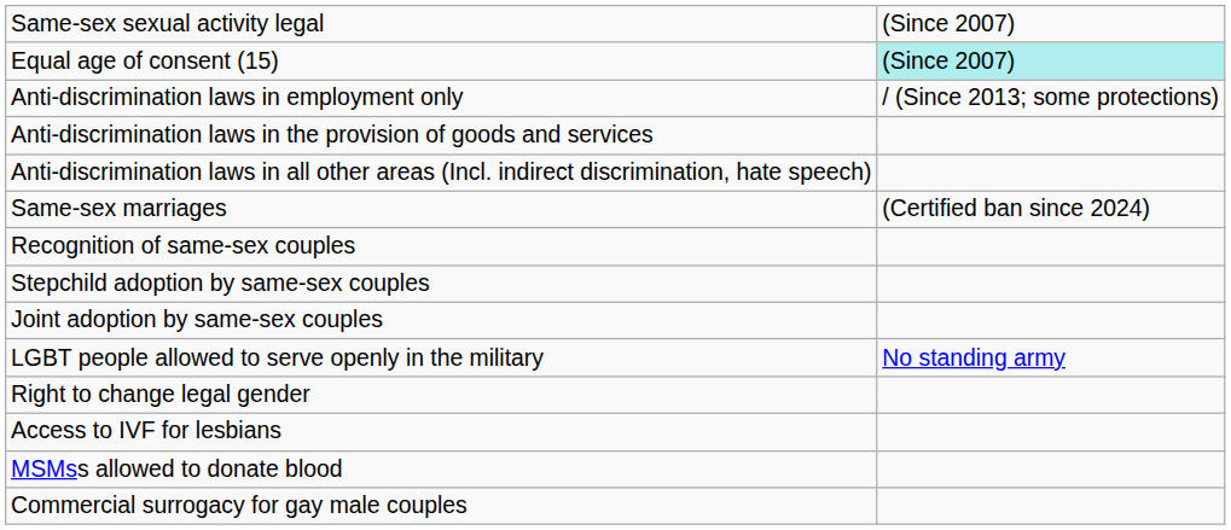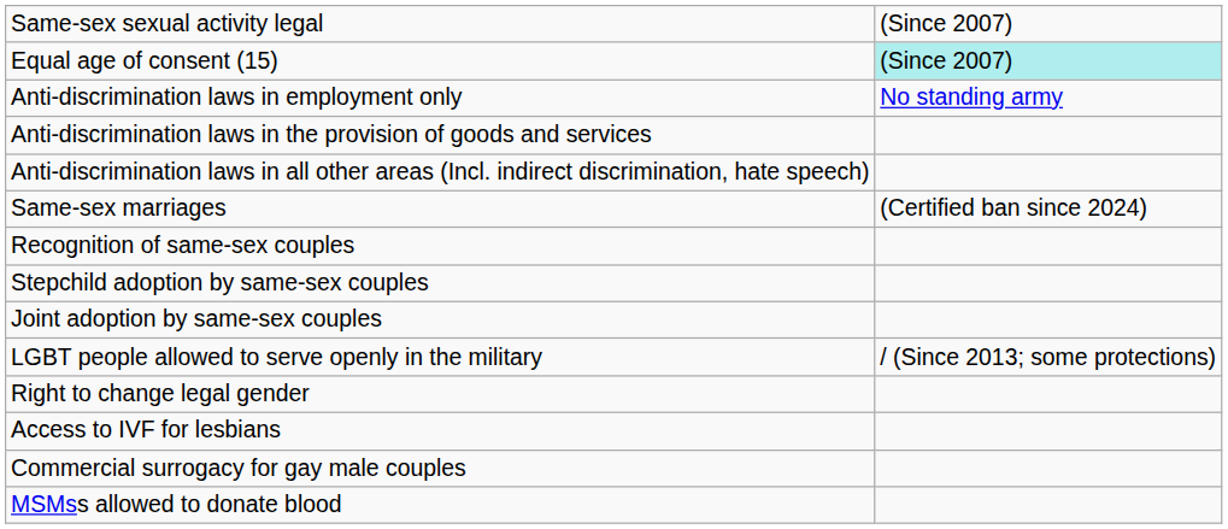Anti-discrimination laws in employment only | column 2: / (Since 2013; some protections) -> No standing army
LGBT people allowed to serve openly in the military | column 2: No standing army -> / (Since 2013; some protections)
rows swapped: Commercial surrogacy for gay male couples <-> MSMss allowed to donate blood
